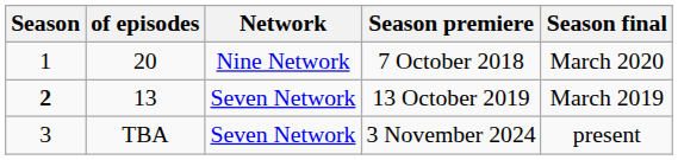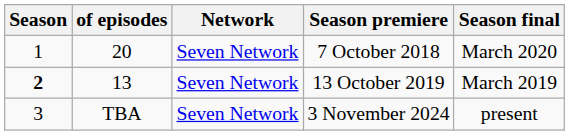7 October 2018 | Network: Nine Network -> Seven Network
